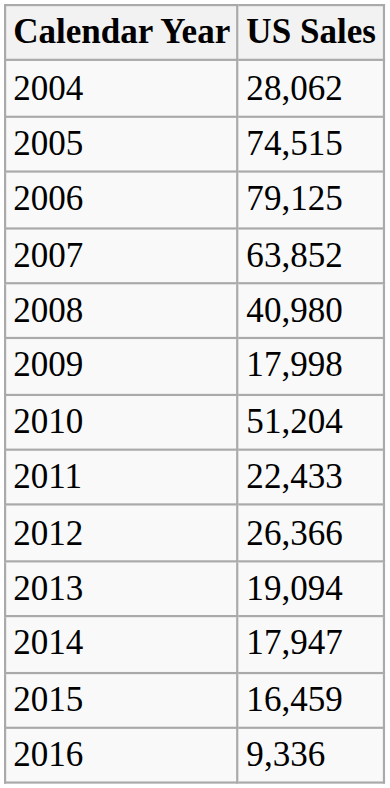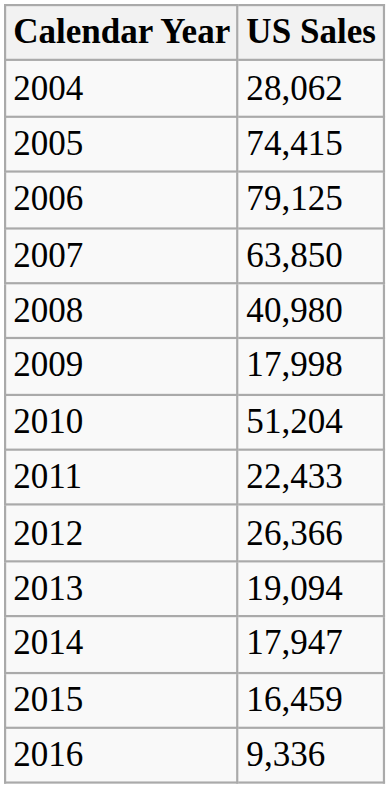2005 | US Sales: 74,515 -> 74,415
2007 | US Sales: 63,852 -> 63,850
